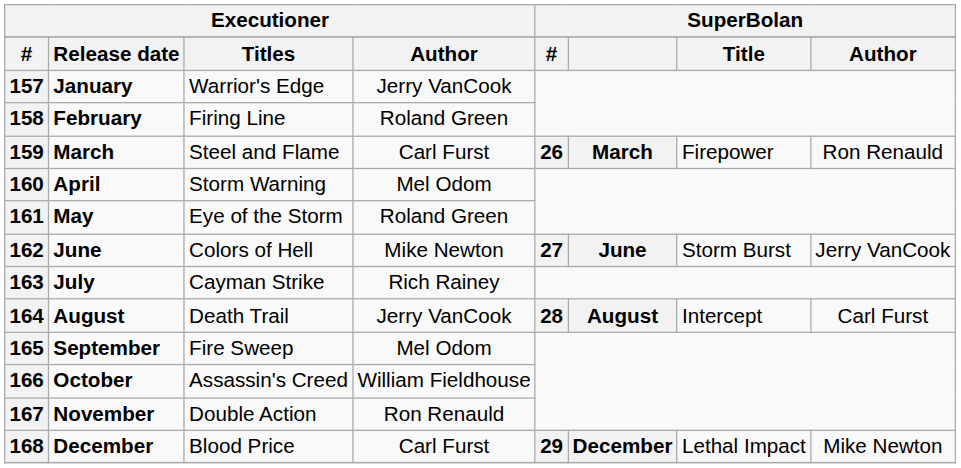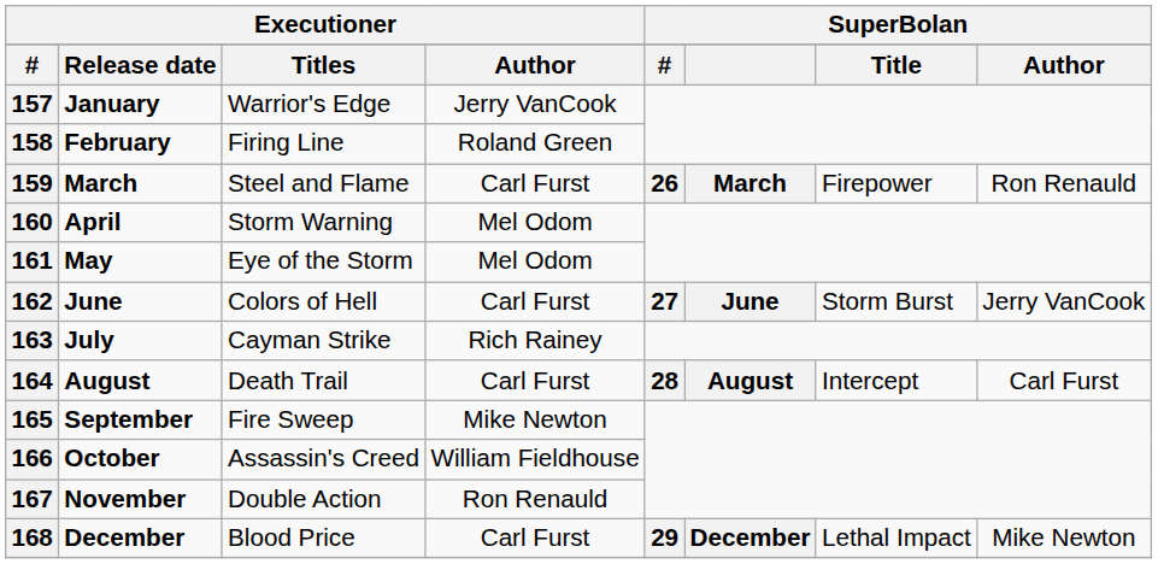161 | column 4: Roland Green -> Mel Odom
162 | column 4: Mike Newton -> Carl Furst
164 | column 4: Jerry VanCook -> Carl Furst
165 | column 4: Mel Odom -> Mike Newton
